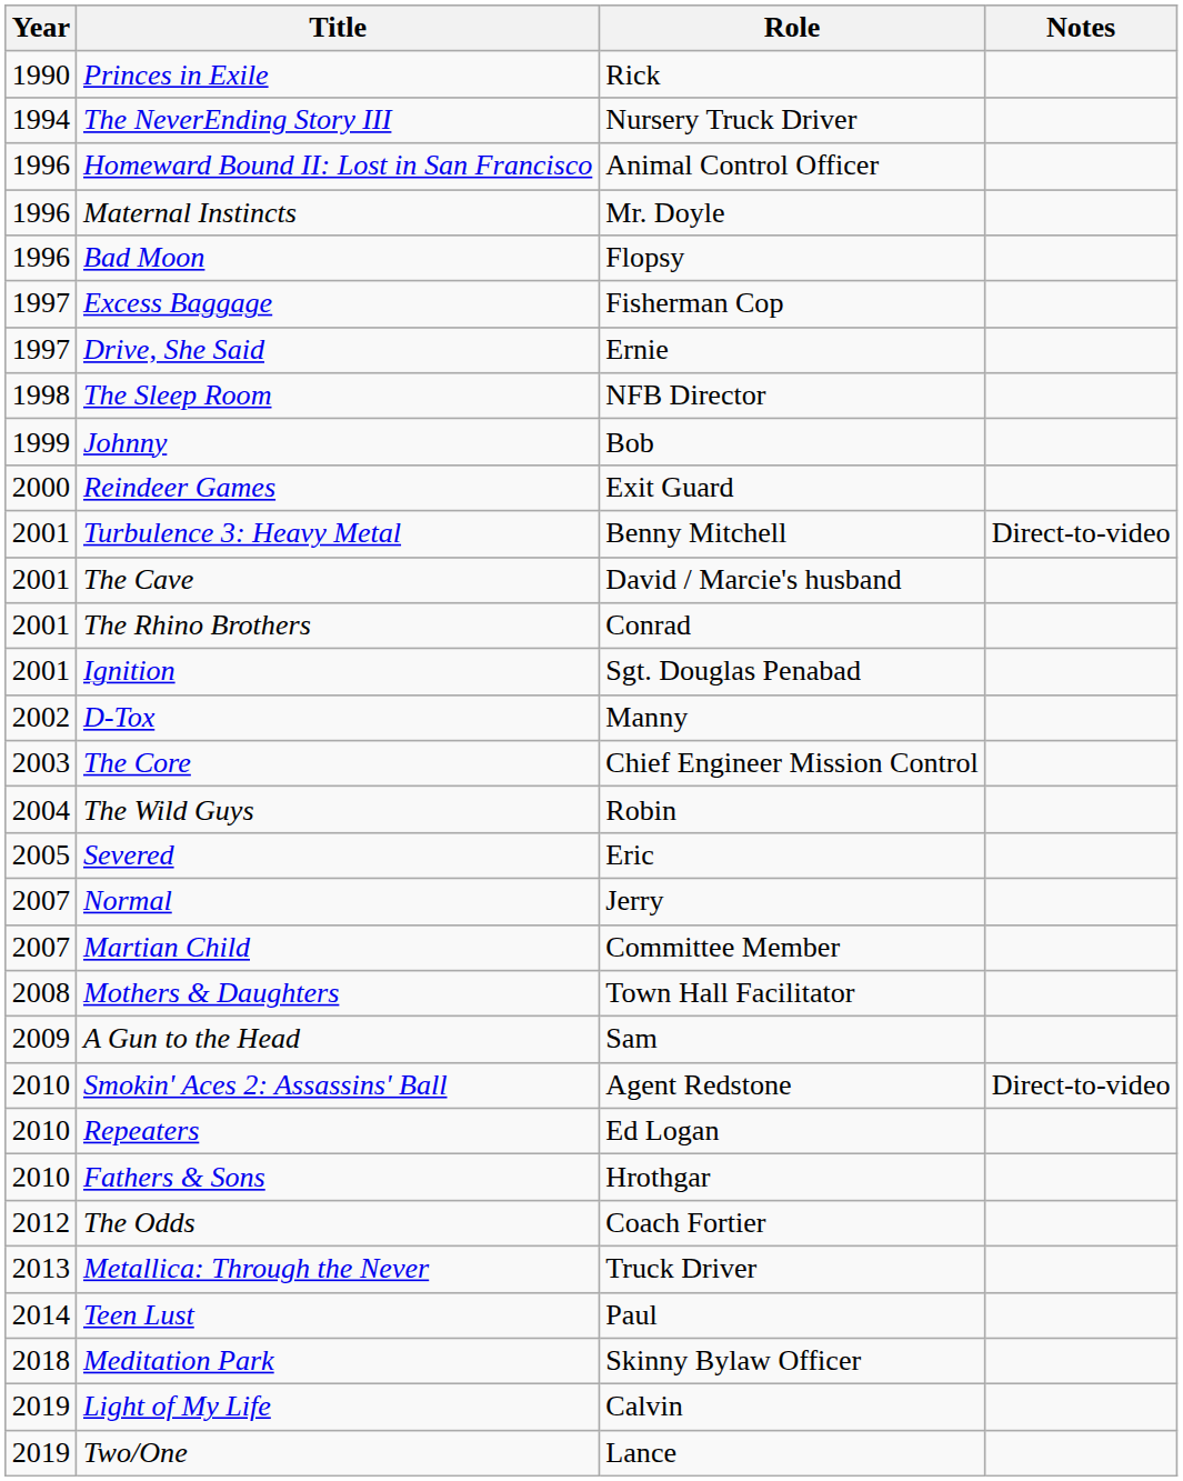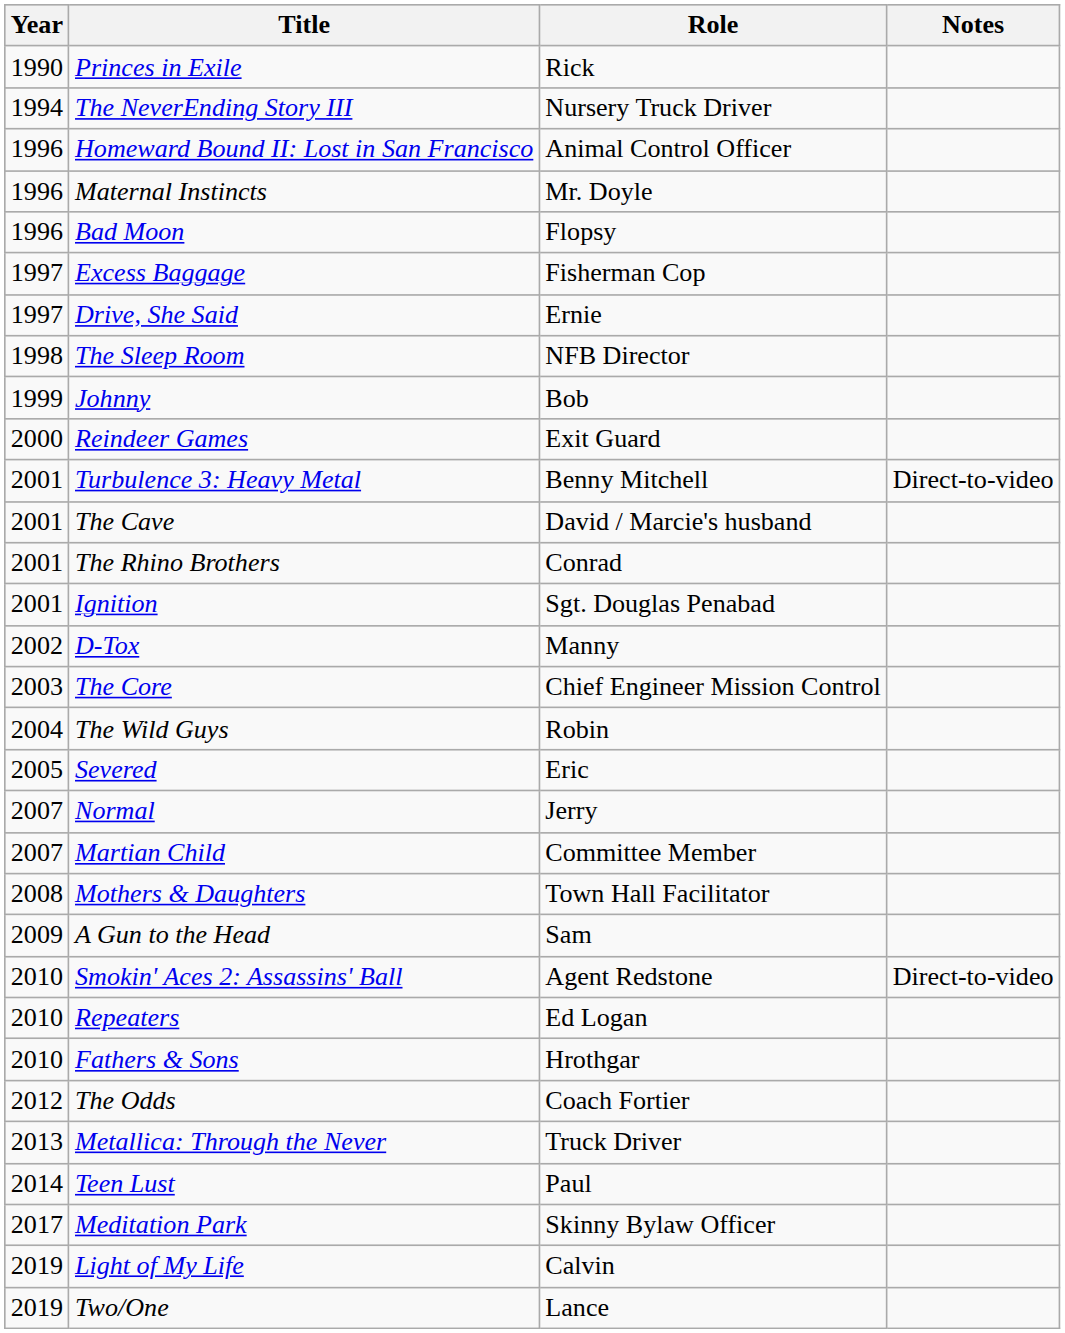Meditation Park | Year: 2018 -> 2017
